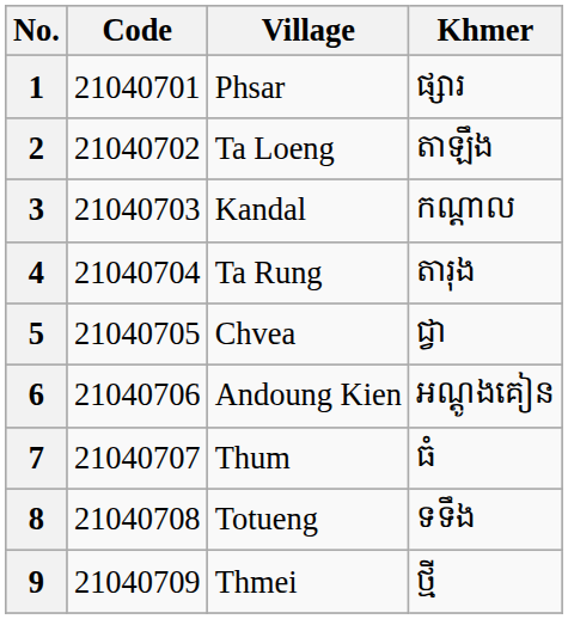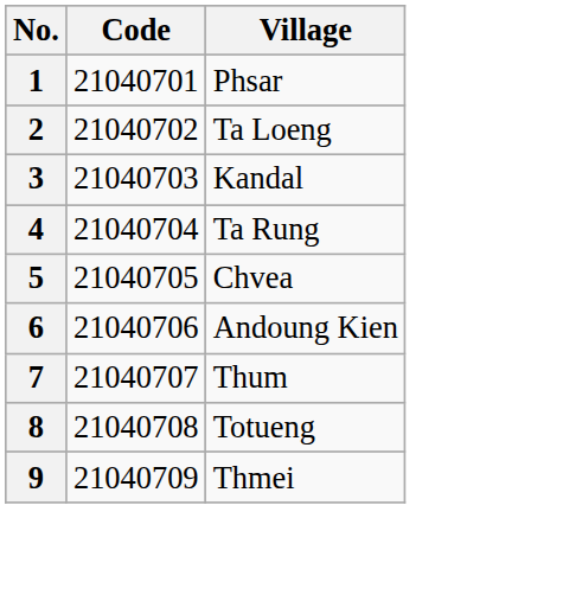- column: Khmer | ផ្សារ | តាឡឹង | កណ្ដាល | តារុង | ជ្វា | អណ្ដូងគៀន | ធំ | ទទឹង | ថ្មី
